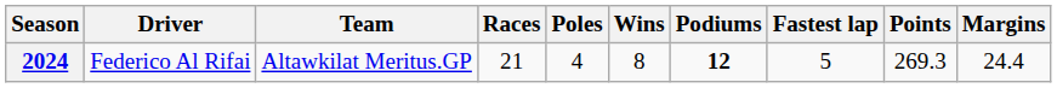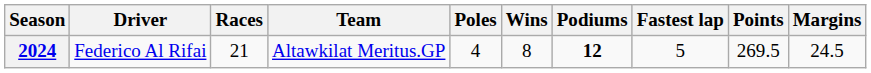columns swapped: Team <-> Races
2024 | Points: 269.3 -> 269.5
2024 | Margins: 24.4 -> 24.5
